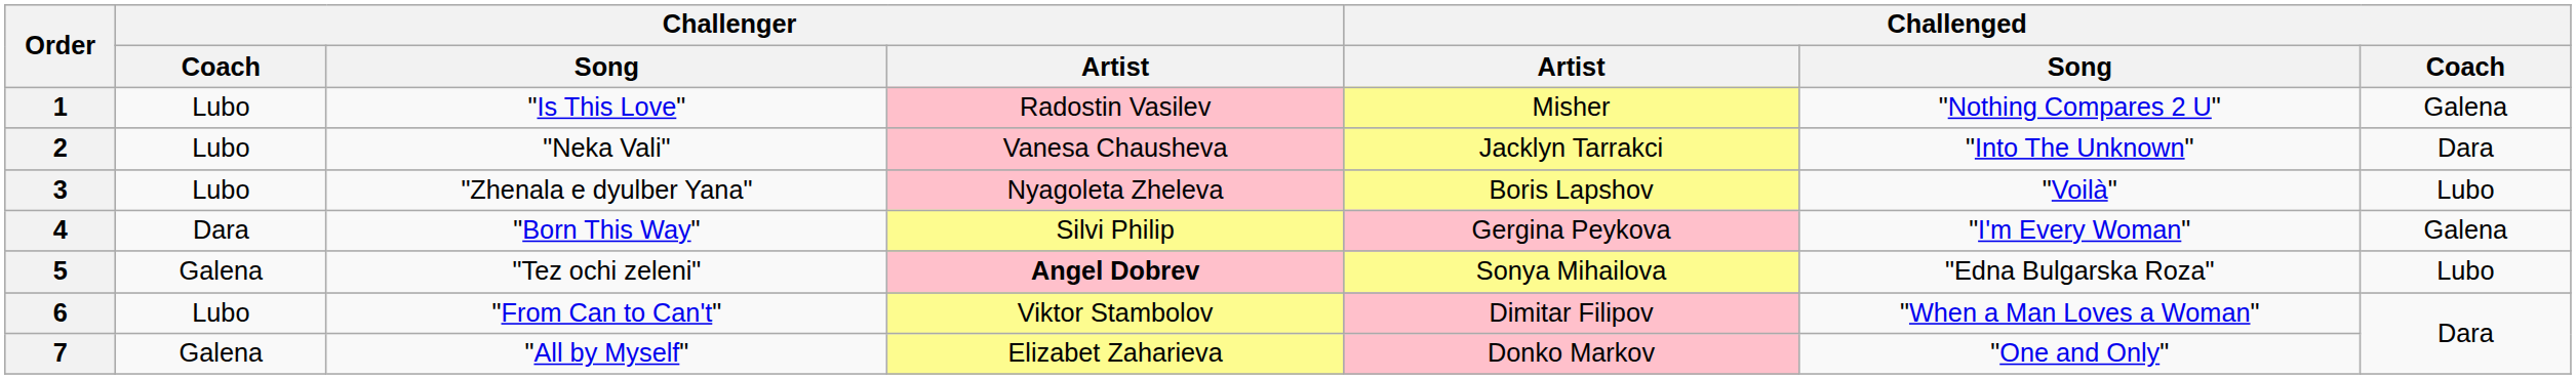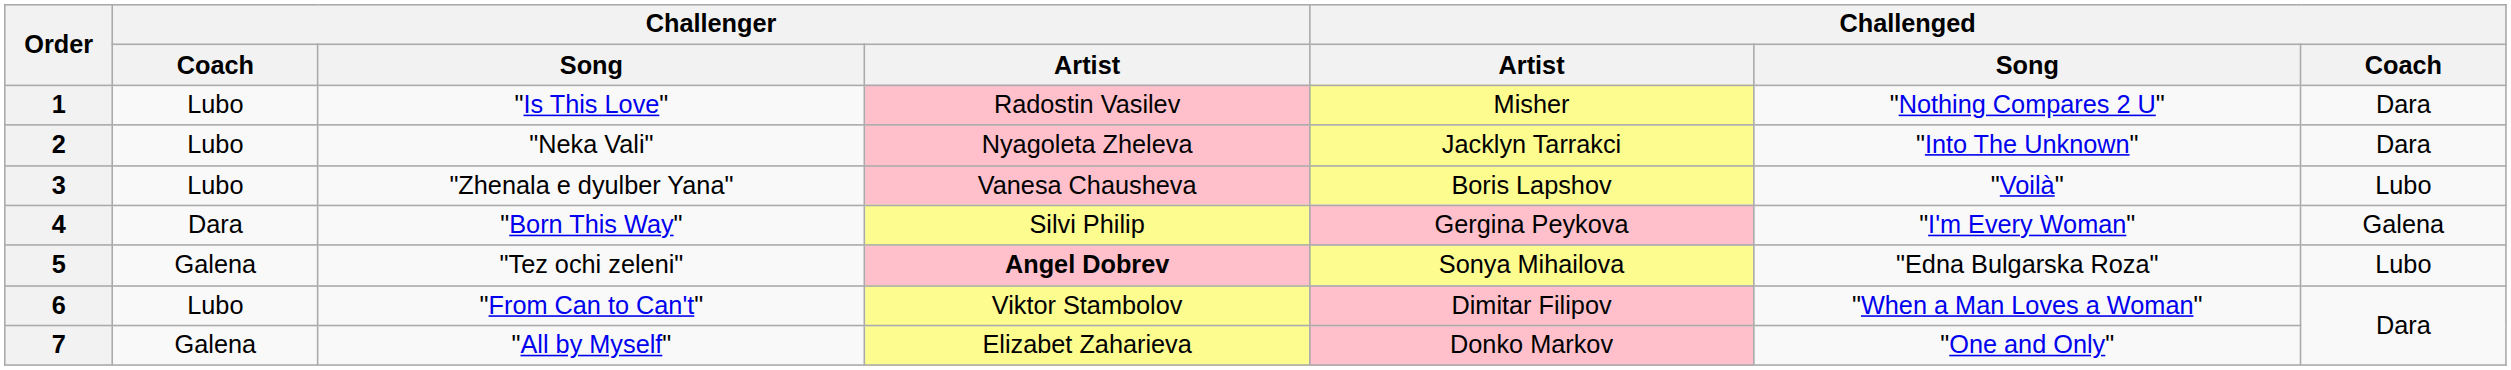1 | Challenged / Coach: Galena -> Dara
2 | Challenger / Artist: Vanesa Chausheva -> Nyagoleta Zheleva
3 | Challenger / Artist: Nyagoleta Zheleva -> Vanesa Chausheva
